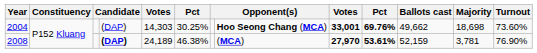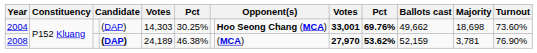2008 | column 10: 53.61% -> 53.62%
